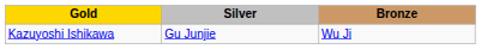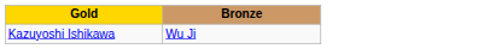- column: Silver | Gu Junjie
